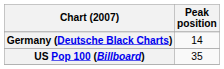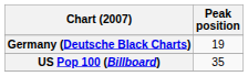Germany (Deutsche Black Charts) | Peak position: 14 -> 19
